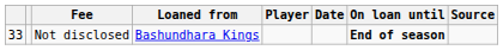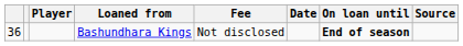columns swapped: Player <-> Fee
Bashundhara Kings | column 1: 33 -> 36
